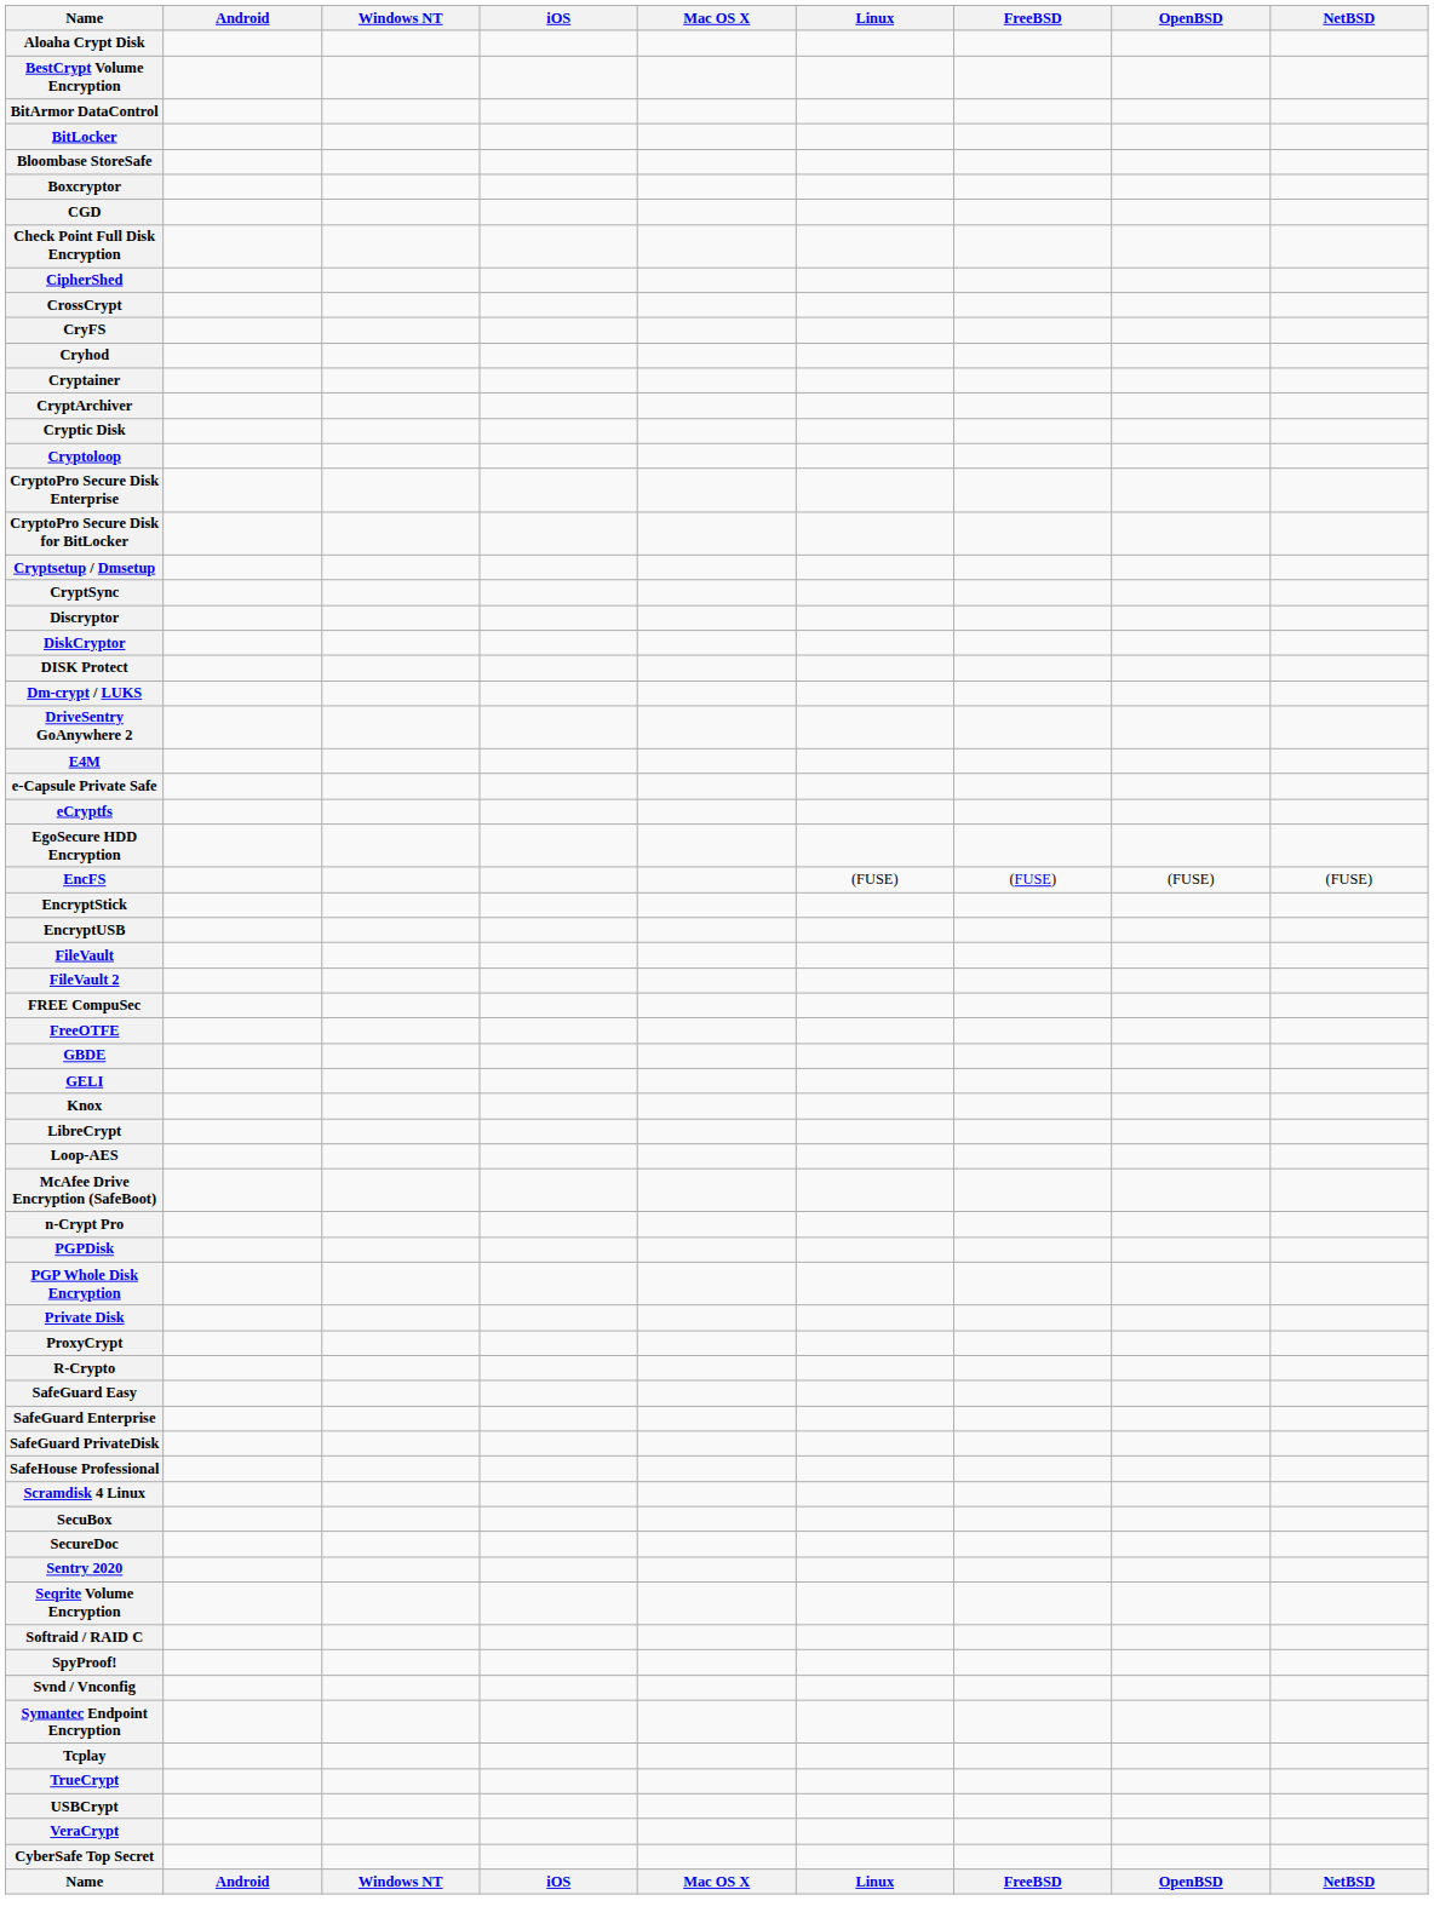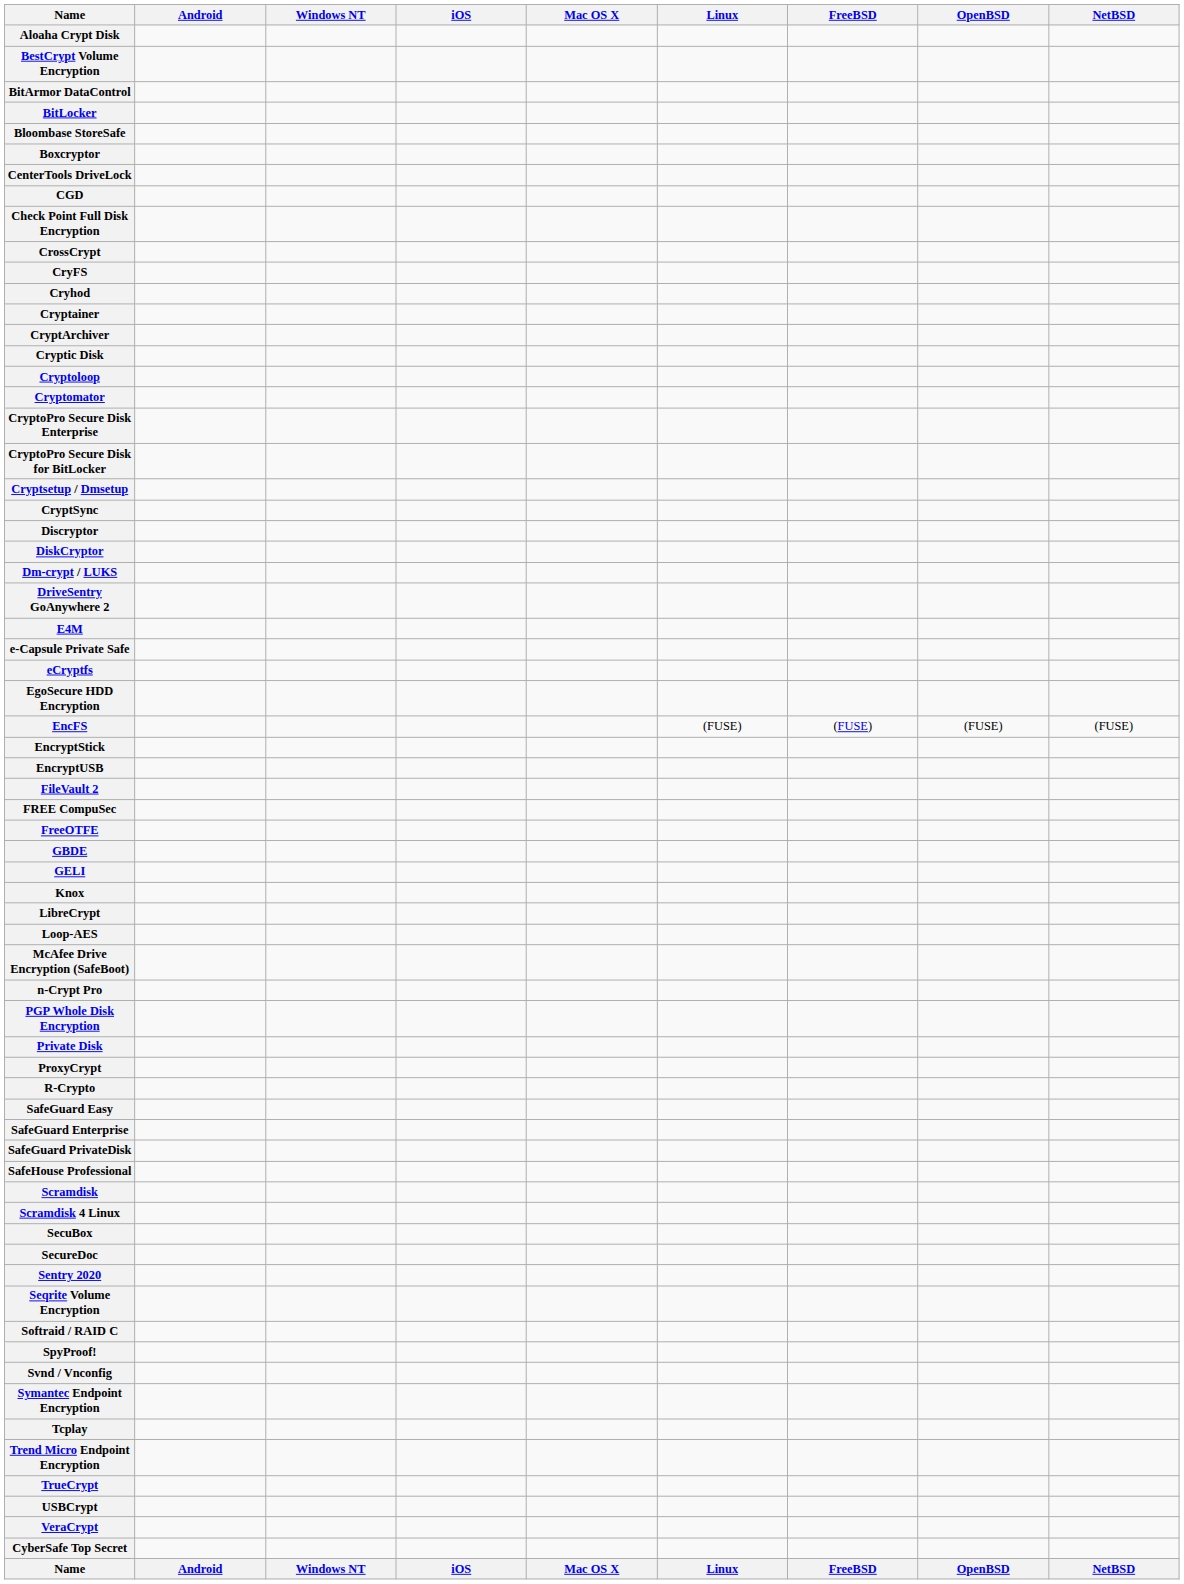+ row: CenterTools DriveLock
- row: CipherShed
+ row: Cryptomator
- row: DISK Protect
- row: FileVault
- row: PGPDisk
+ row: Scramdisk
+ row: Trend Micro Endpoint Encryption
